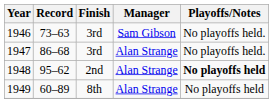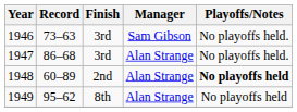1948 | Record: 95–62 -> 60–89
1949 | Record: 60–89 -> 95–62
